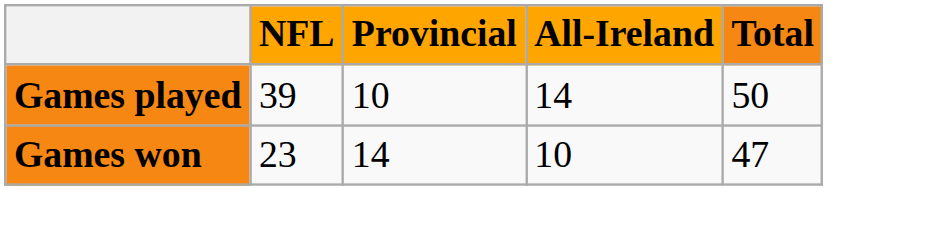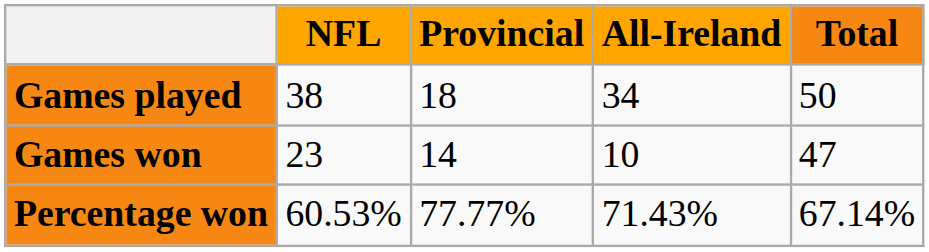Games played | NFL: 39 -> 38
Games played | Provincial: 10 -> 18
Games played | All-Ireland: 14 -> 34
+ row: Percentage won | 60.53% | 77.77% | 71.43% | 67.14%
